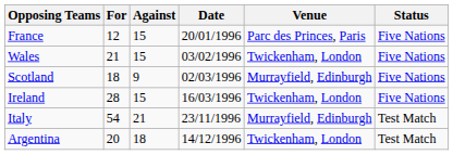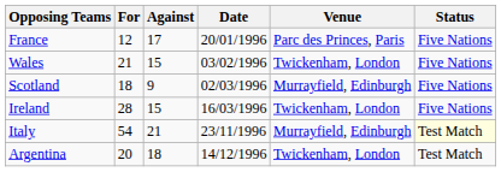France | Against: 15 -> 17
Italy | Status: no background -> lightyellow background
